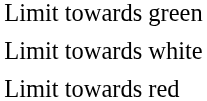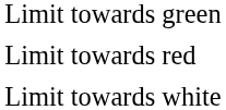rows swapped: Limit towards red <-> Limit towards white
